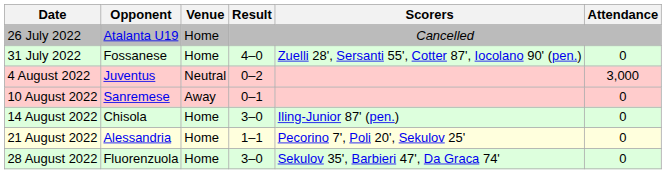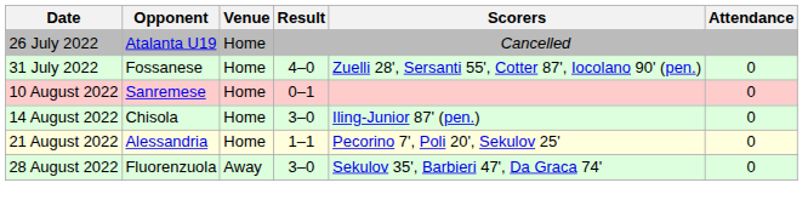- row: 4 August 2022 | Juventus | Neutral | 0–2 | 3,000
10 August 2022 | Venue: Away -> Home
28 August 2022 | Venue: Home -> Away
